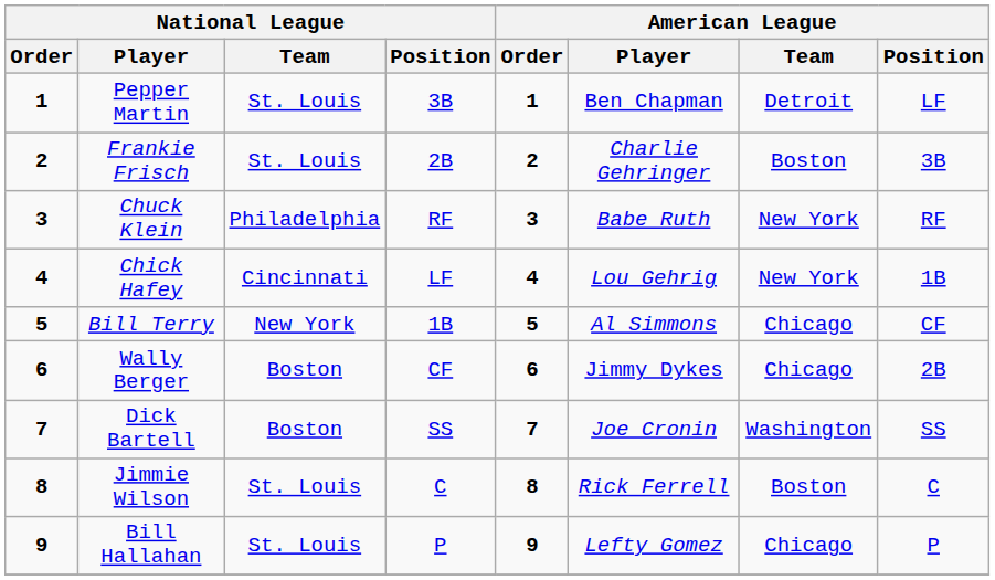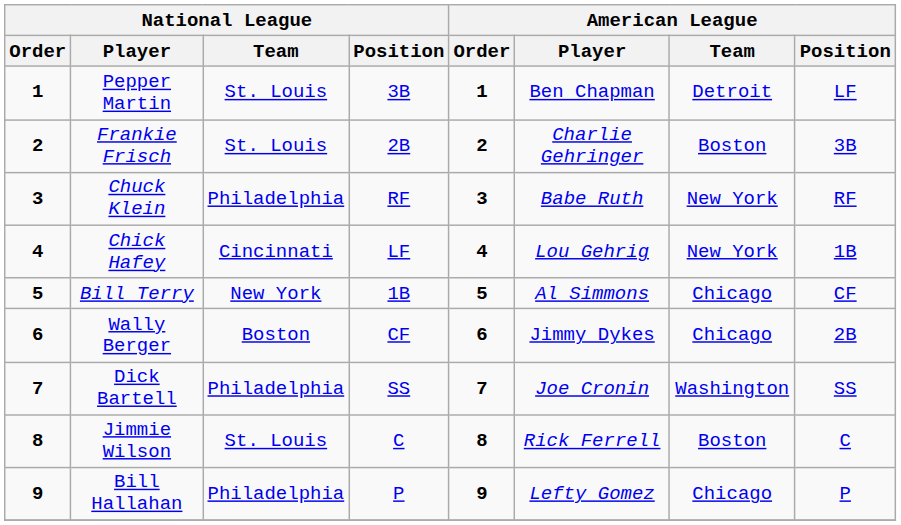Dick Bartell | National League / Team: Boston -> Philadelphia
Bill Hallahan | National League / Team: St. Louis -> Philadelphia
